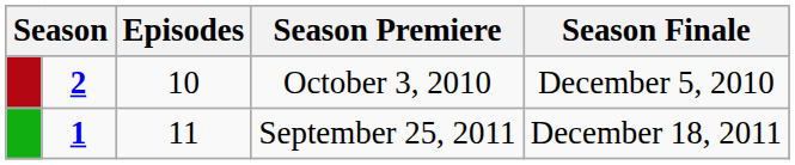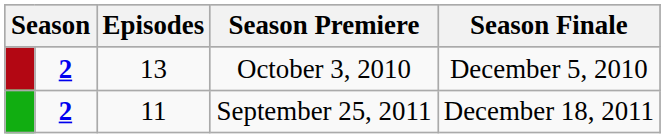October 3, 2010 | Episodes: 10 -> 13
September 25, 2011 | column 2: 1 -> 2
